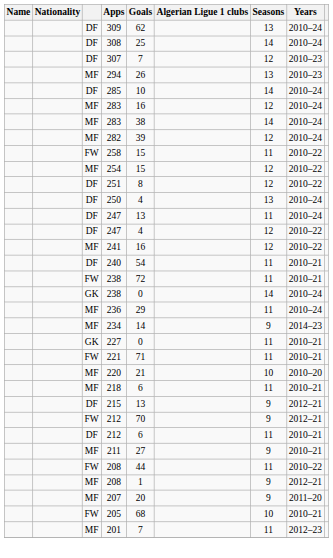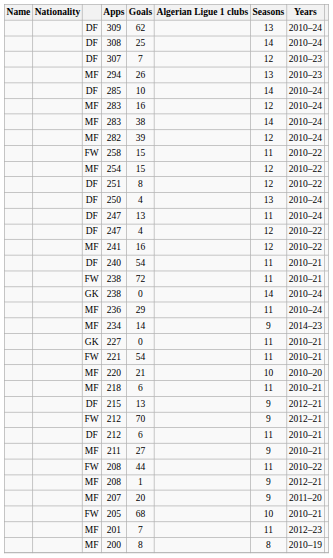221 | Goals: 71 -> 54
+ row: MF | 200 | 8 | 8 | 2010–19
